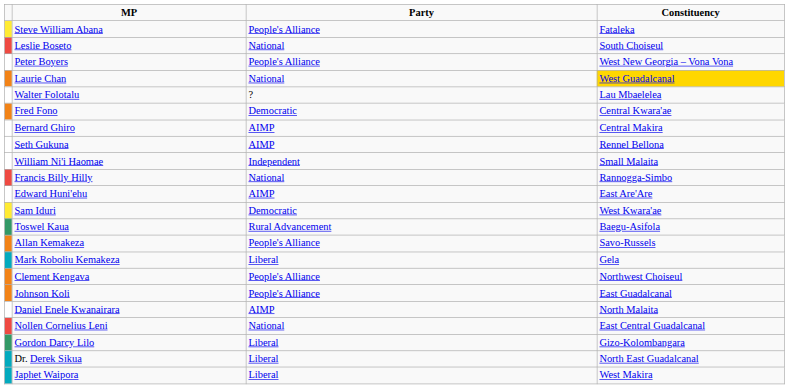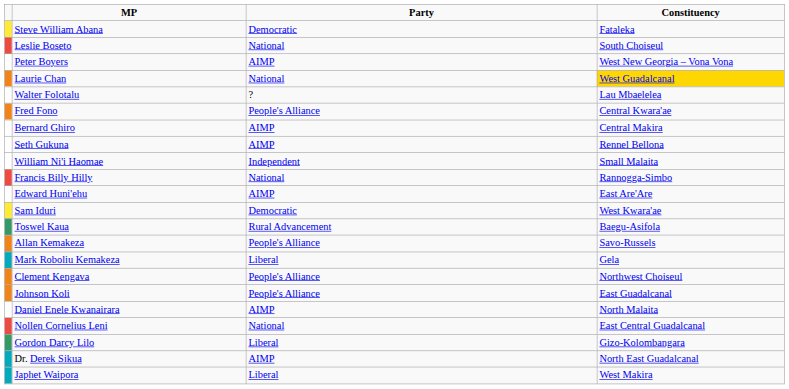Steve William Abana | Party: People's Alliance -> Democratic
Peter Boyers | Party: People's Alliance -> AIMP
Fred Fono | Party: Democratic -> People's Alliance
Dr. Derek Sikua | Party: Liberal -> AIMP
